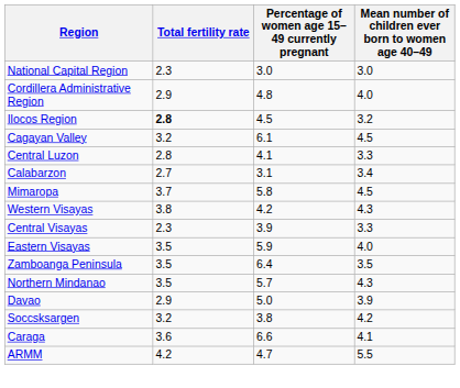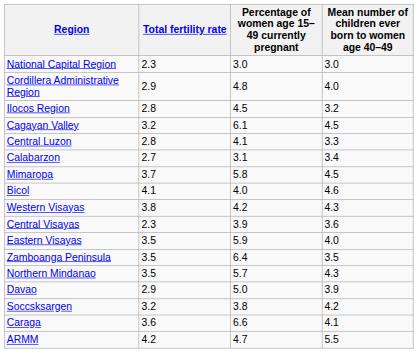Ilocos Region | Total fertility rate: bold -> normal
+ row: Bicol | 4.1 | 4.0 | 4.6
Central Visayas | Mean number of children ever born to women age 40–49: 3.3 -> 3.6
